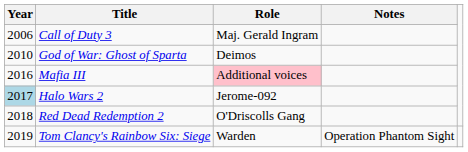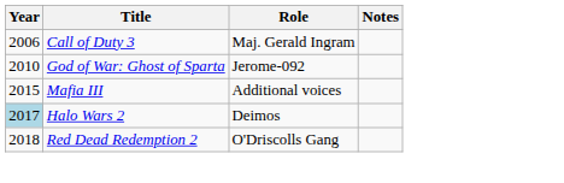God of War: Ghost of Sparta | Role: Deimos -> Jerome-092
Mafia III | Year: 2016 -> 2015
Mafia III | Role: pink background -> no background
Halo Wars 2 | Role: Jerome-092 -> Deimos
- row: 2019 | Tom Clancy's Rainbow Six: Siege | Warden | Operation Phantom Sight
